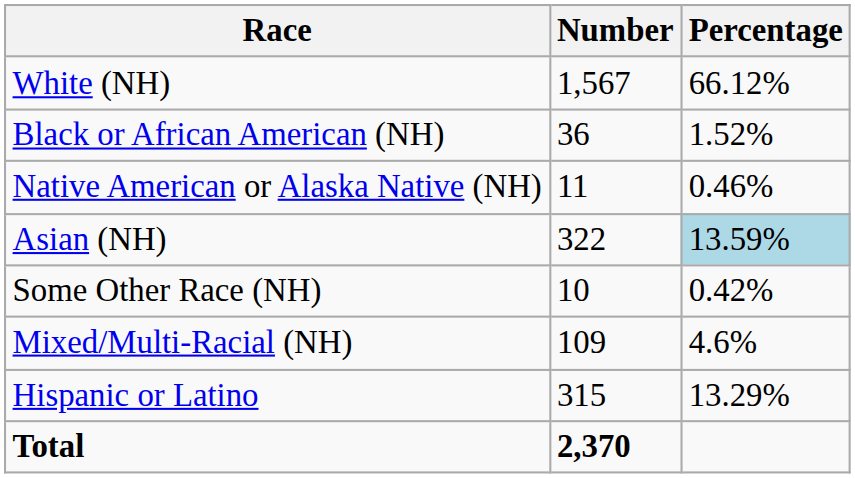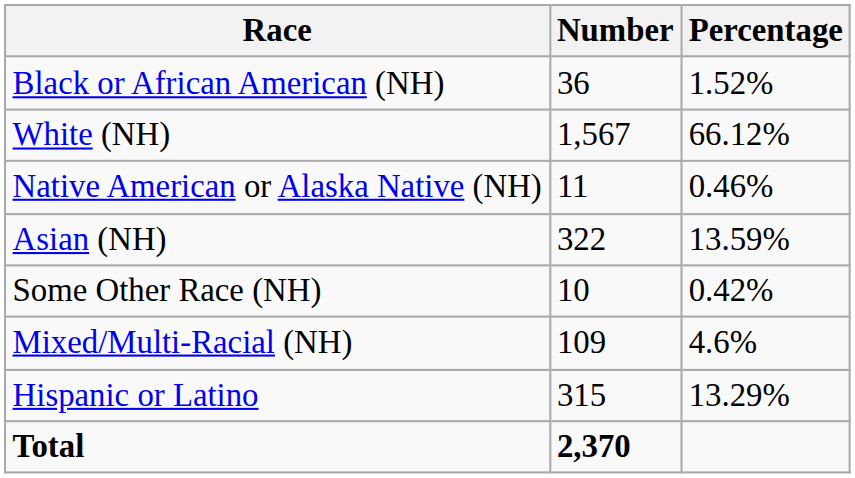rows swapped: White (NH) <-> Black or African American (NH)
Asian (NH) | Percentage: lightblue background -> no background
